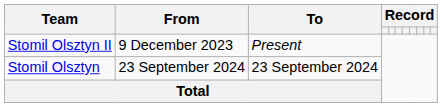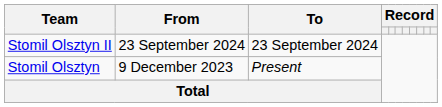Stomil Olsztyn II | From: 9 December 2023 -> 23 September 2024
Stomil Olsztyn II | To: Present -> 23 September 2024
Stomil Olsztyn | From: 23 September 2024 -> 9 December 2023
Stomil Olsztyn | To: 23 September 2024 -> Present
